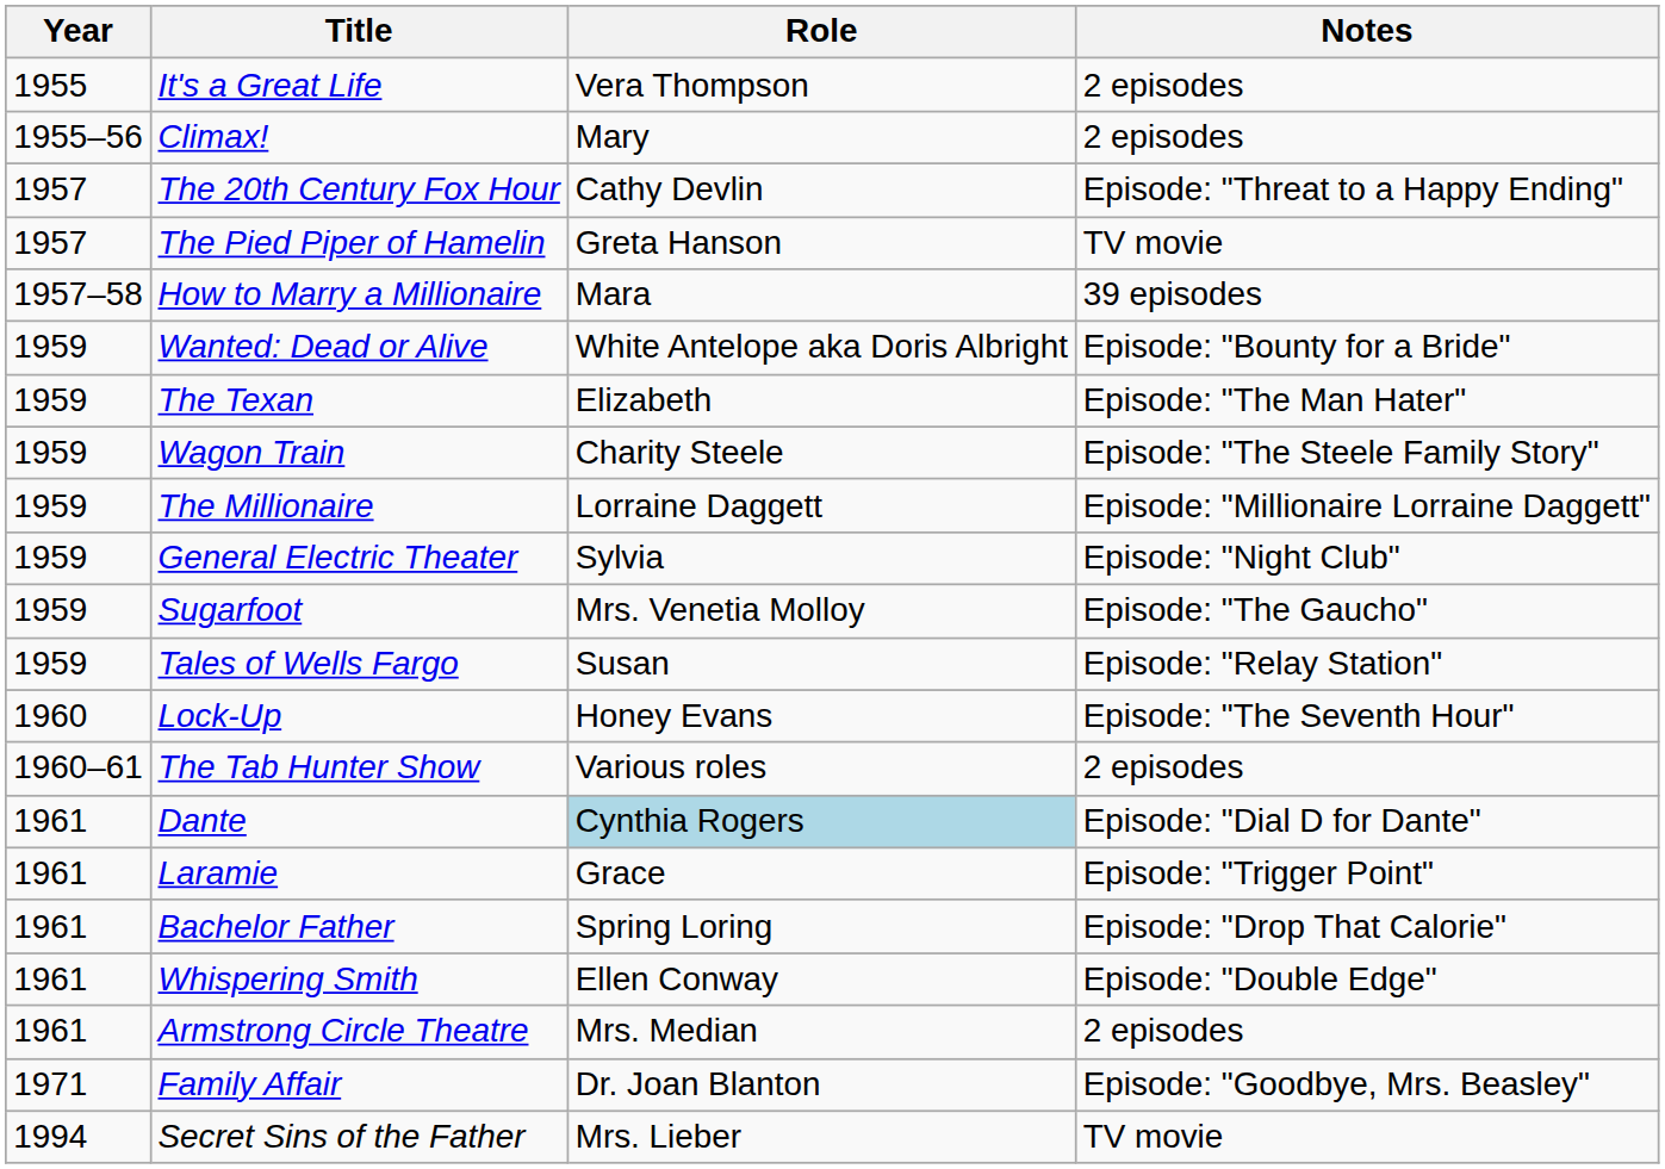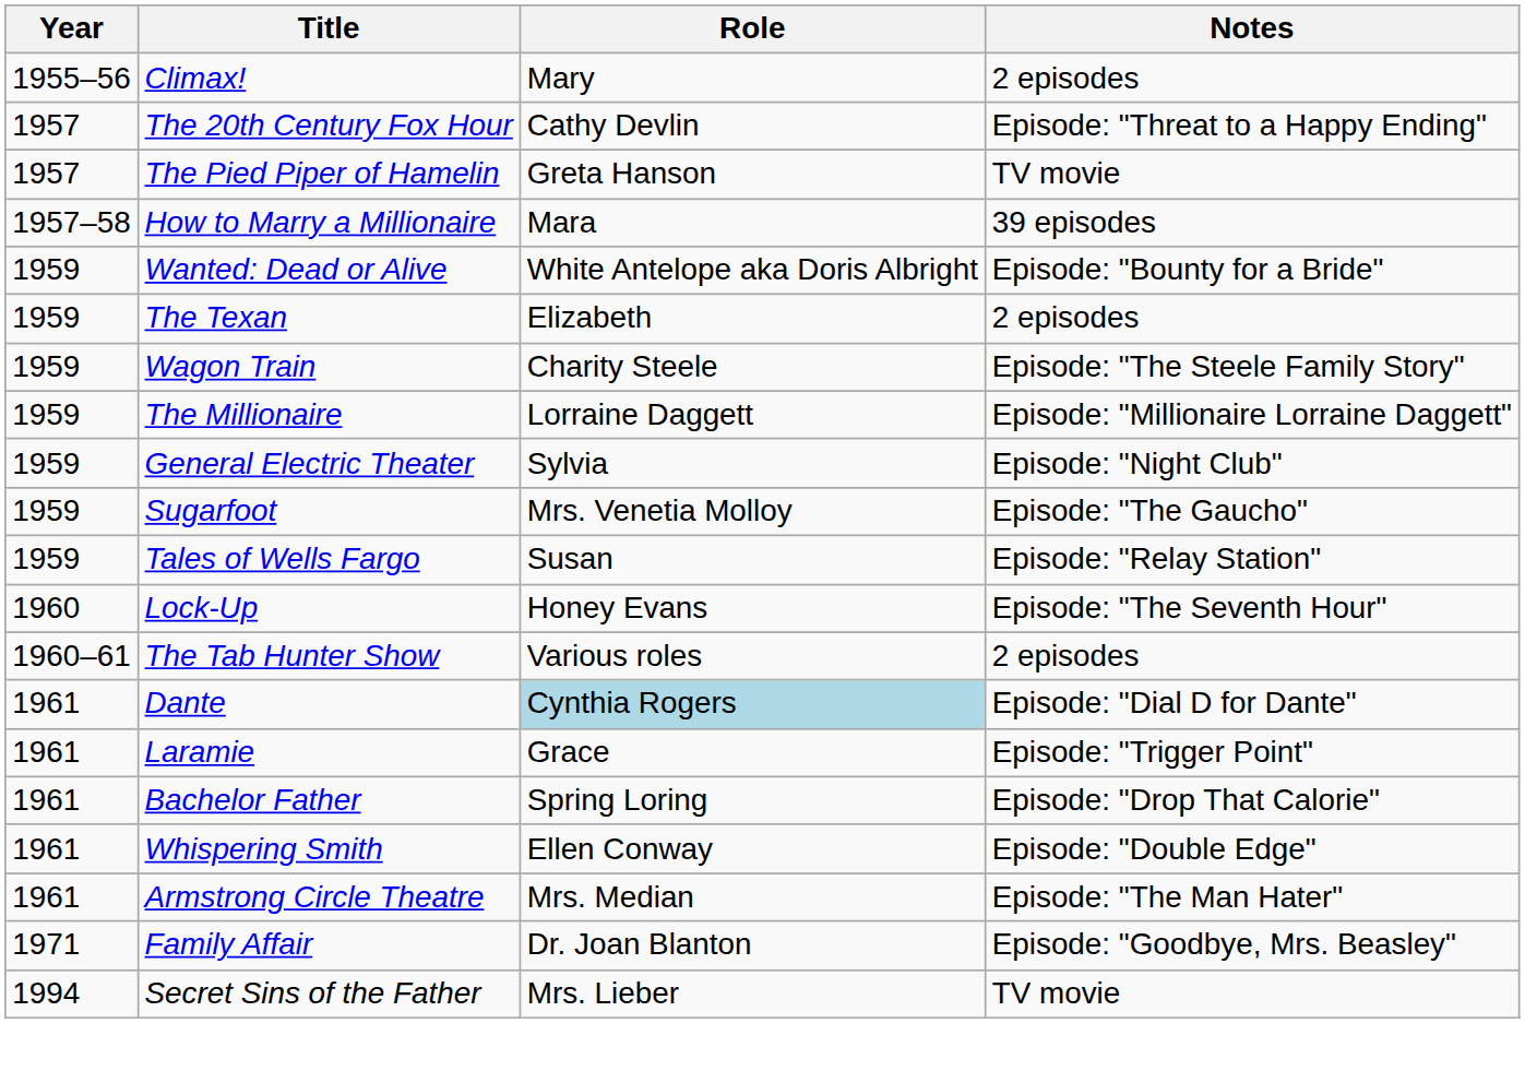- row: 1955 | It's a Great Life | Vera Thompson | 2 episodes
The Texan | Notes: Episode: "The Man Hater" -> 2 episodes
Armstrong Circle Theatre | Notes: 2 episodes -> Episode: "The Man Hater"
